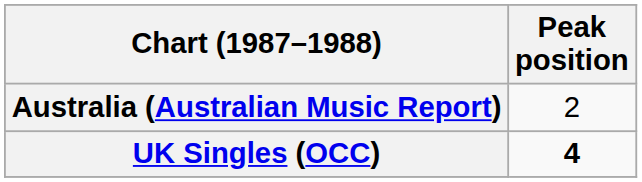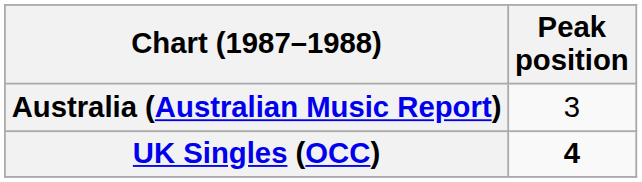Australia (Australian Music Report) | Peak position: 2 -> 3
